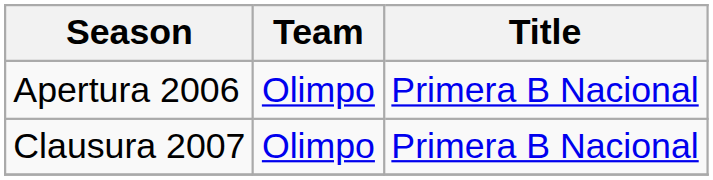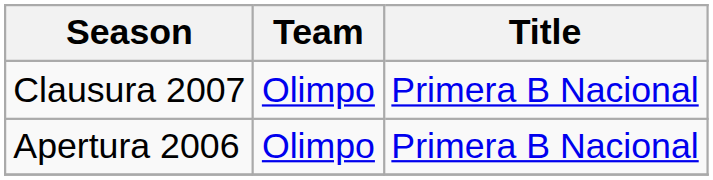rows swapped: Apertura 2006 <-> Clausura 2007
